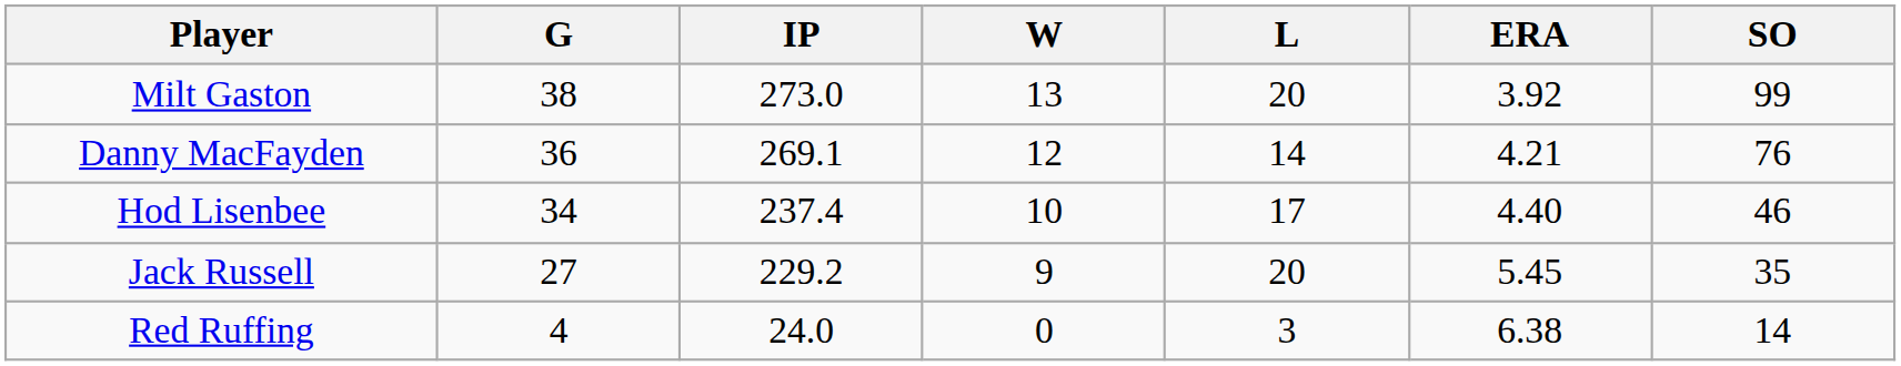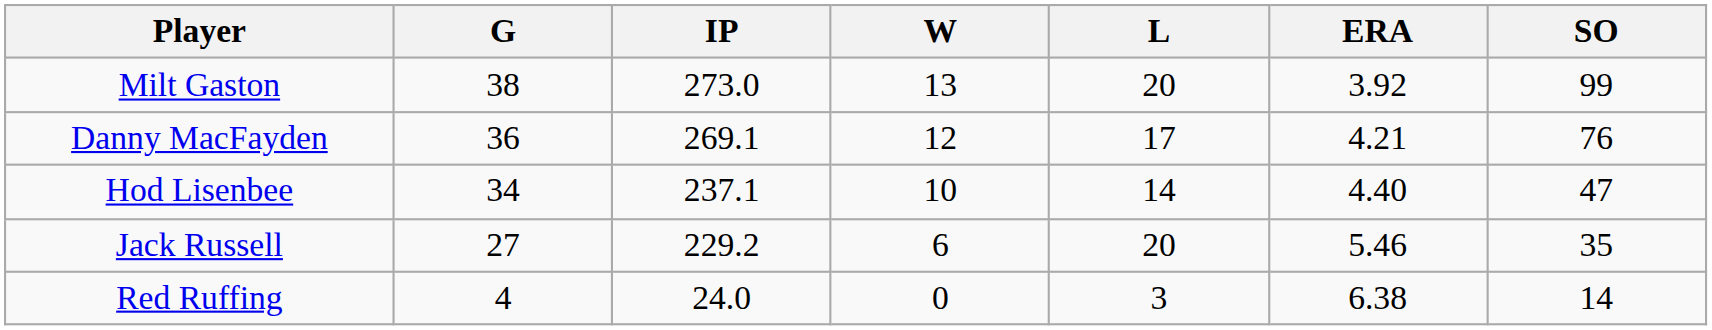Danny MacFayden | L: 14 -> 17
Hod Lisenbee | IP: 237.4 -> 237.1
Hod Lisenbee | L: 17 -> 14
Hod Lisenbee | SO: 46 -> 47
Jack Russell | W: 9 -> 6
Jack Russell | ERA: 5.45 -> 5.46
